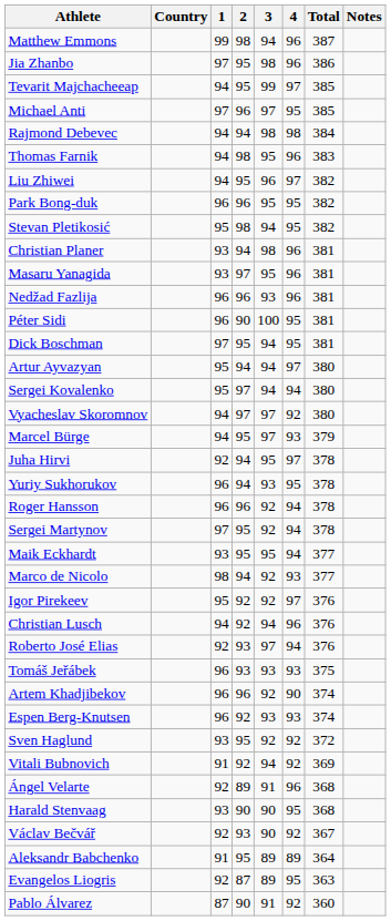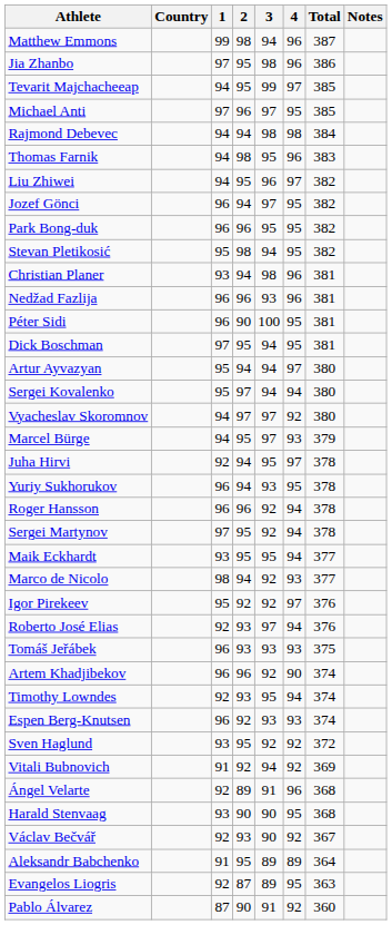+ row: Jozef Gönci | 96 | 94 | 97 | 95 | 382
- row: Masaru Yanagida | 93 | 97 | 95 | 96 | 381
- row: Christian Lusch | 94 | 92 | 94 | 96 | 376
+ row: Timothy Lowndes | 92 | 93 | 95 | 94 | 374
